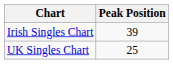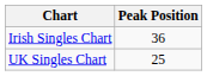Irish Singles Chart | Peak Position: 39 -> 36
